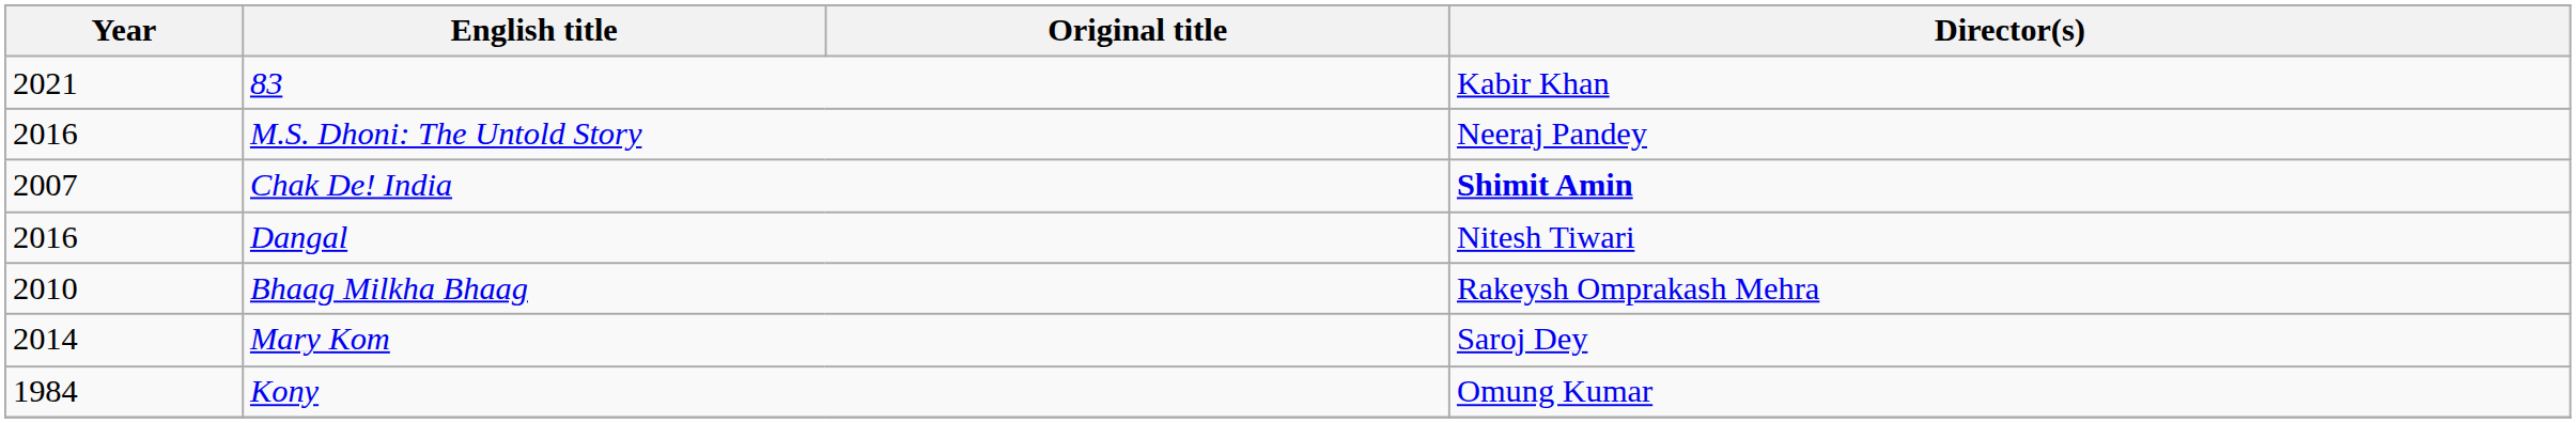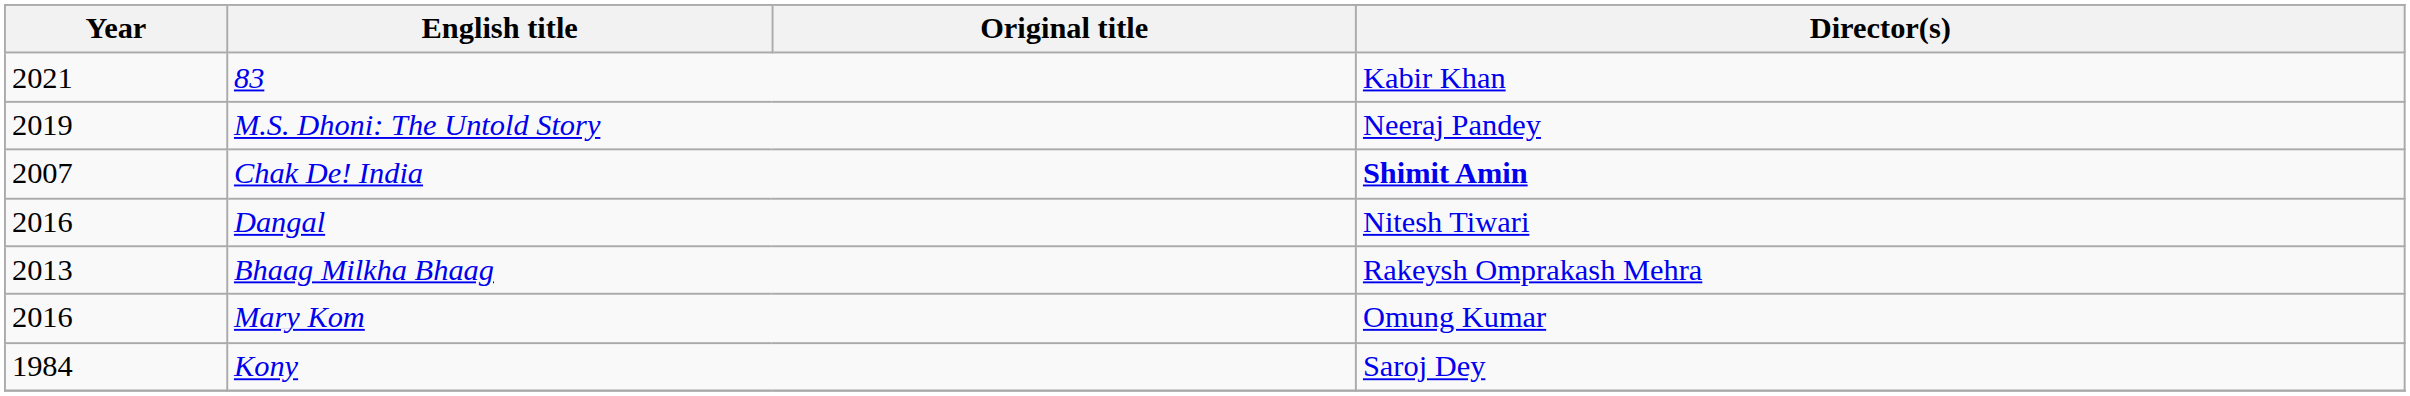M.S. Dhoni: The Untold Story | Year: 2016 -> 2019
Bhaag Milkha Bhaag | Year: 2010 -> 2013
Mary Kom | Year: 2014 -> 2016
Mary Kom | Director(s): Saroj Dey -> Omung Kumar
Kony | Director(s): Omung Kumar -> Saroj Dey
